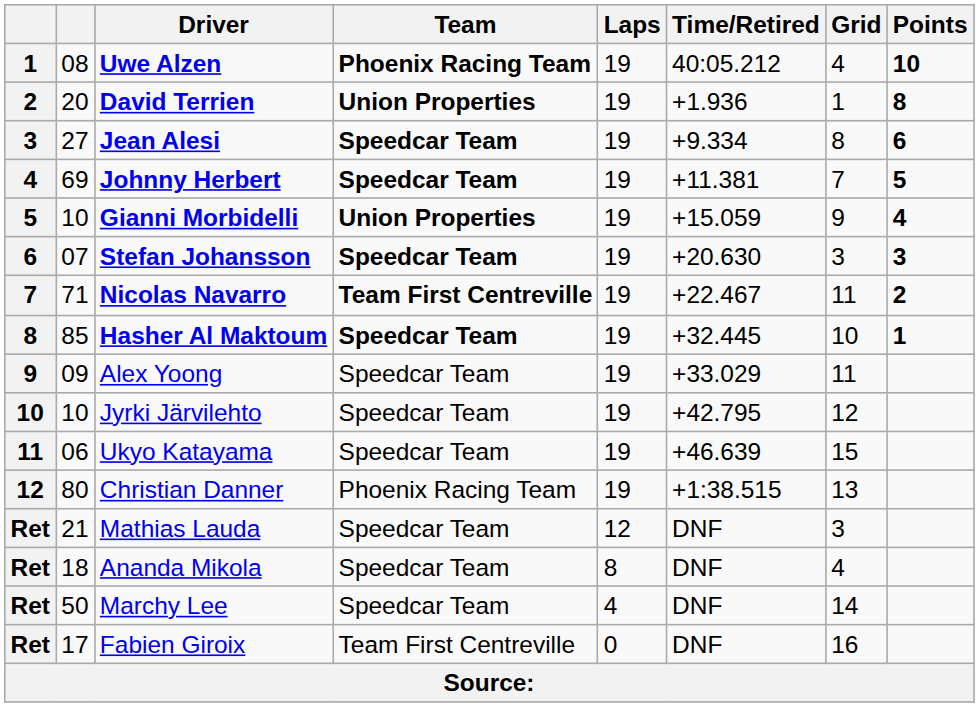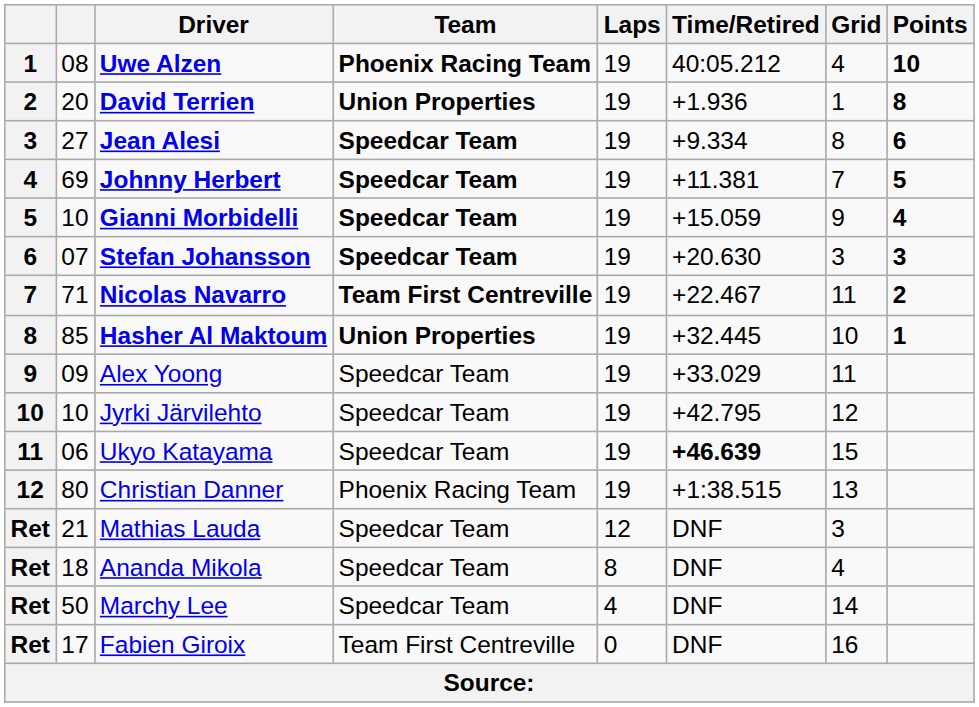Gianni Morbidelli | Team: Union Properties -> Speedcar Team
Hasher Al Maktoum | Team: Speedcar Team -> Union Properties
Ukyo Katayama | Time/Retired: normal -> bold
